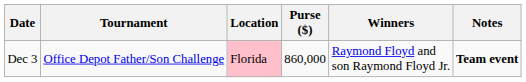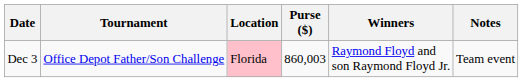Dec 3 | Purse ($): 860,000 -> 860,003
Dec 3 | Notes: bold -> normal
